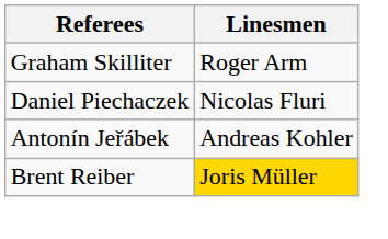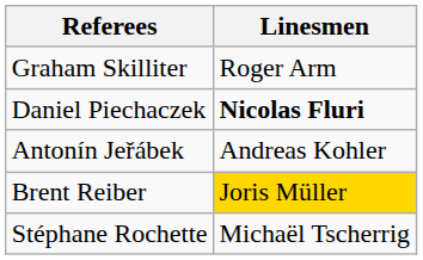Daniel Piechaczek | Linesmen: normal -> bold
+ row: Stéphane Rochette | Michaël Tscherrig
